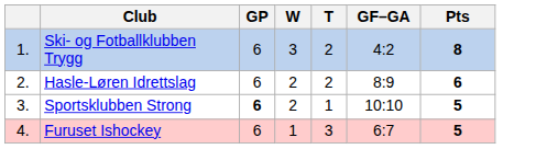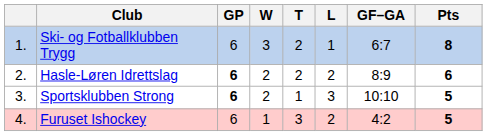+ column: L | 1 | 2 | 3 | 2
Ski- og Fotballklubben Trygg | GF–GA: 4:2 -> 6:7
Hasle-Løren Idrettslag | GP: normal -> bold
Furuset Ishockey | GF–GA: 6:7 -> 4:2
